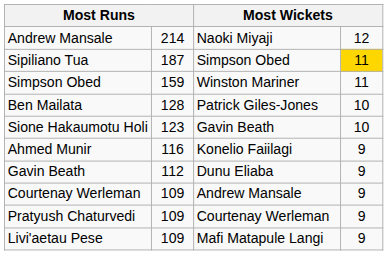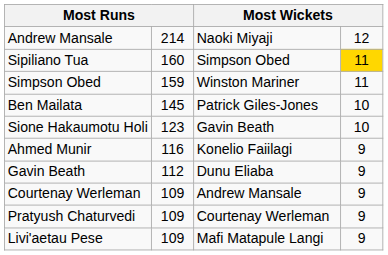Sipiliano Tua | column 2: 187 -> 160
Ben Mailata | column 2: 128 -> 145
